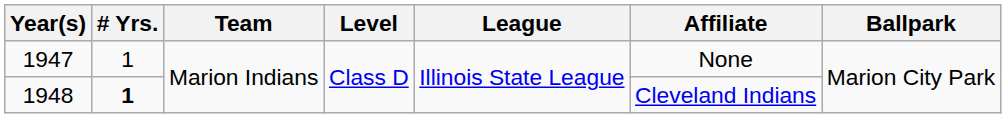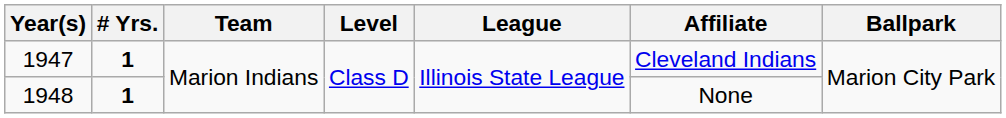1947 | # Yrs.: normal -> bold
1947 | Affiliate: None -> Cleveland Indians
1948 | Affiliate: Cleveland Indians -> None
